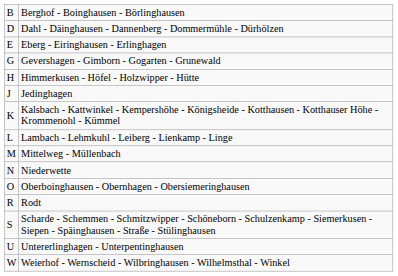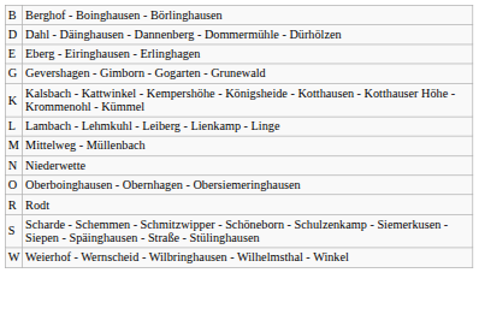- row: H | Himmerkusen - Höfel - Holzwipper - Hütte
- row: J | Jedinghagen
- row: U | Untererlinghagen - Unterpentinghausen
